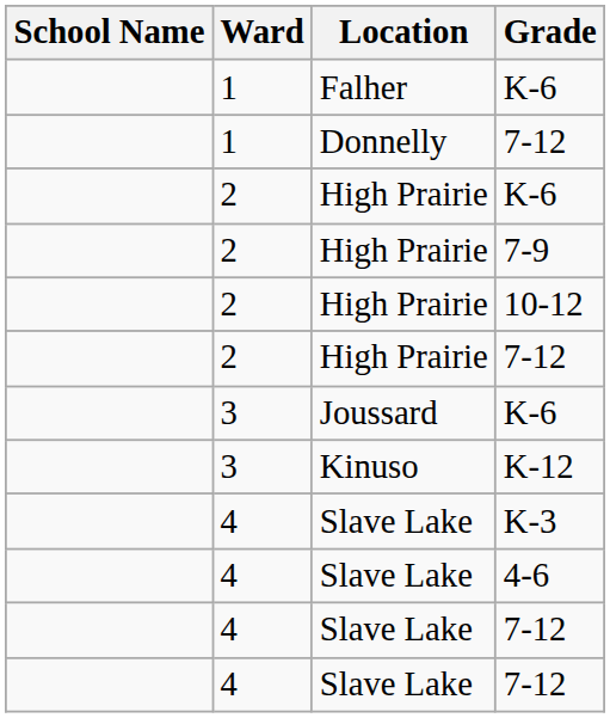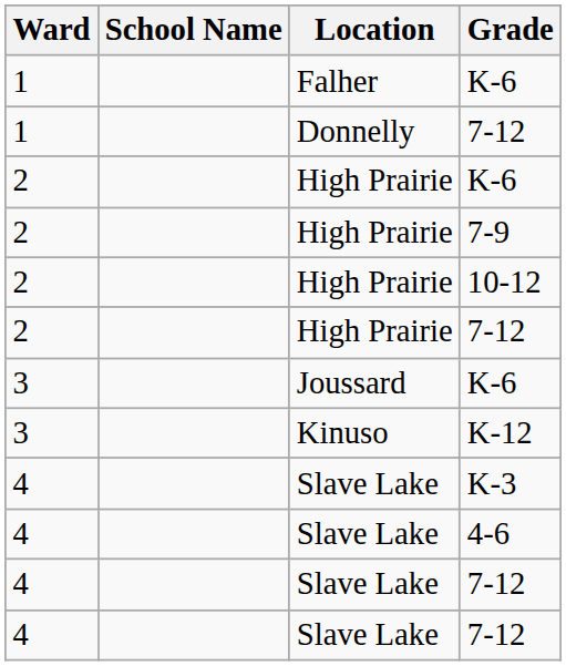columns swapped: Ward <-> School Name
